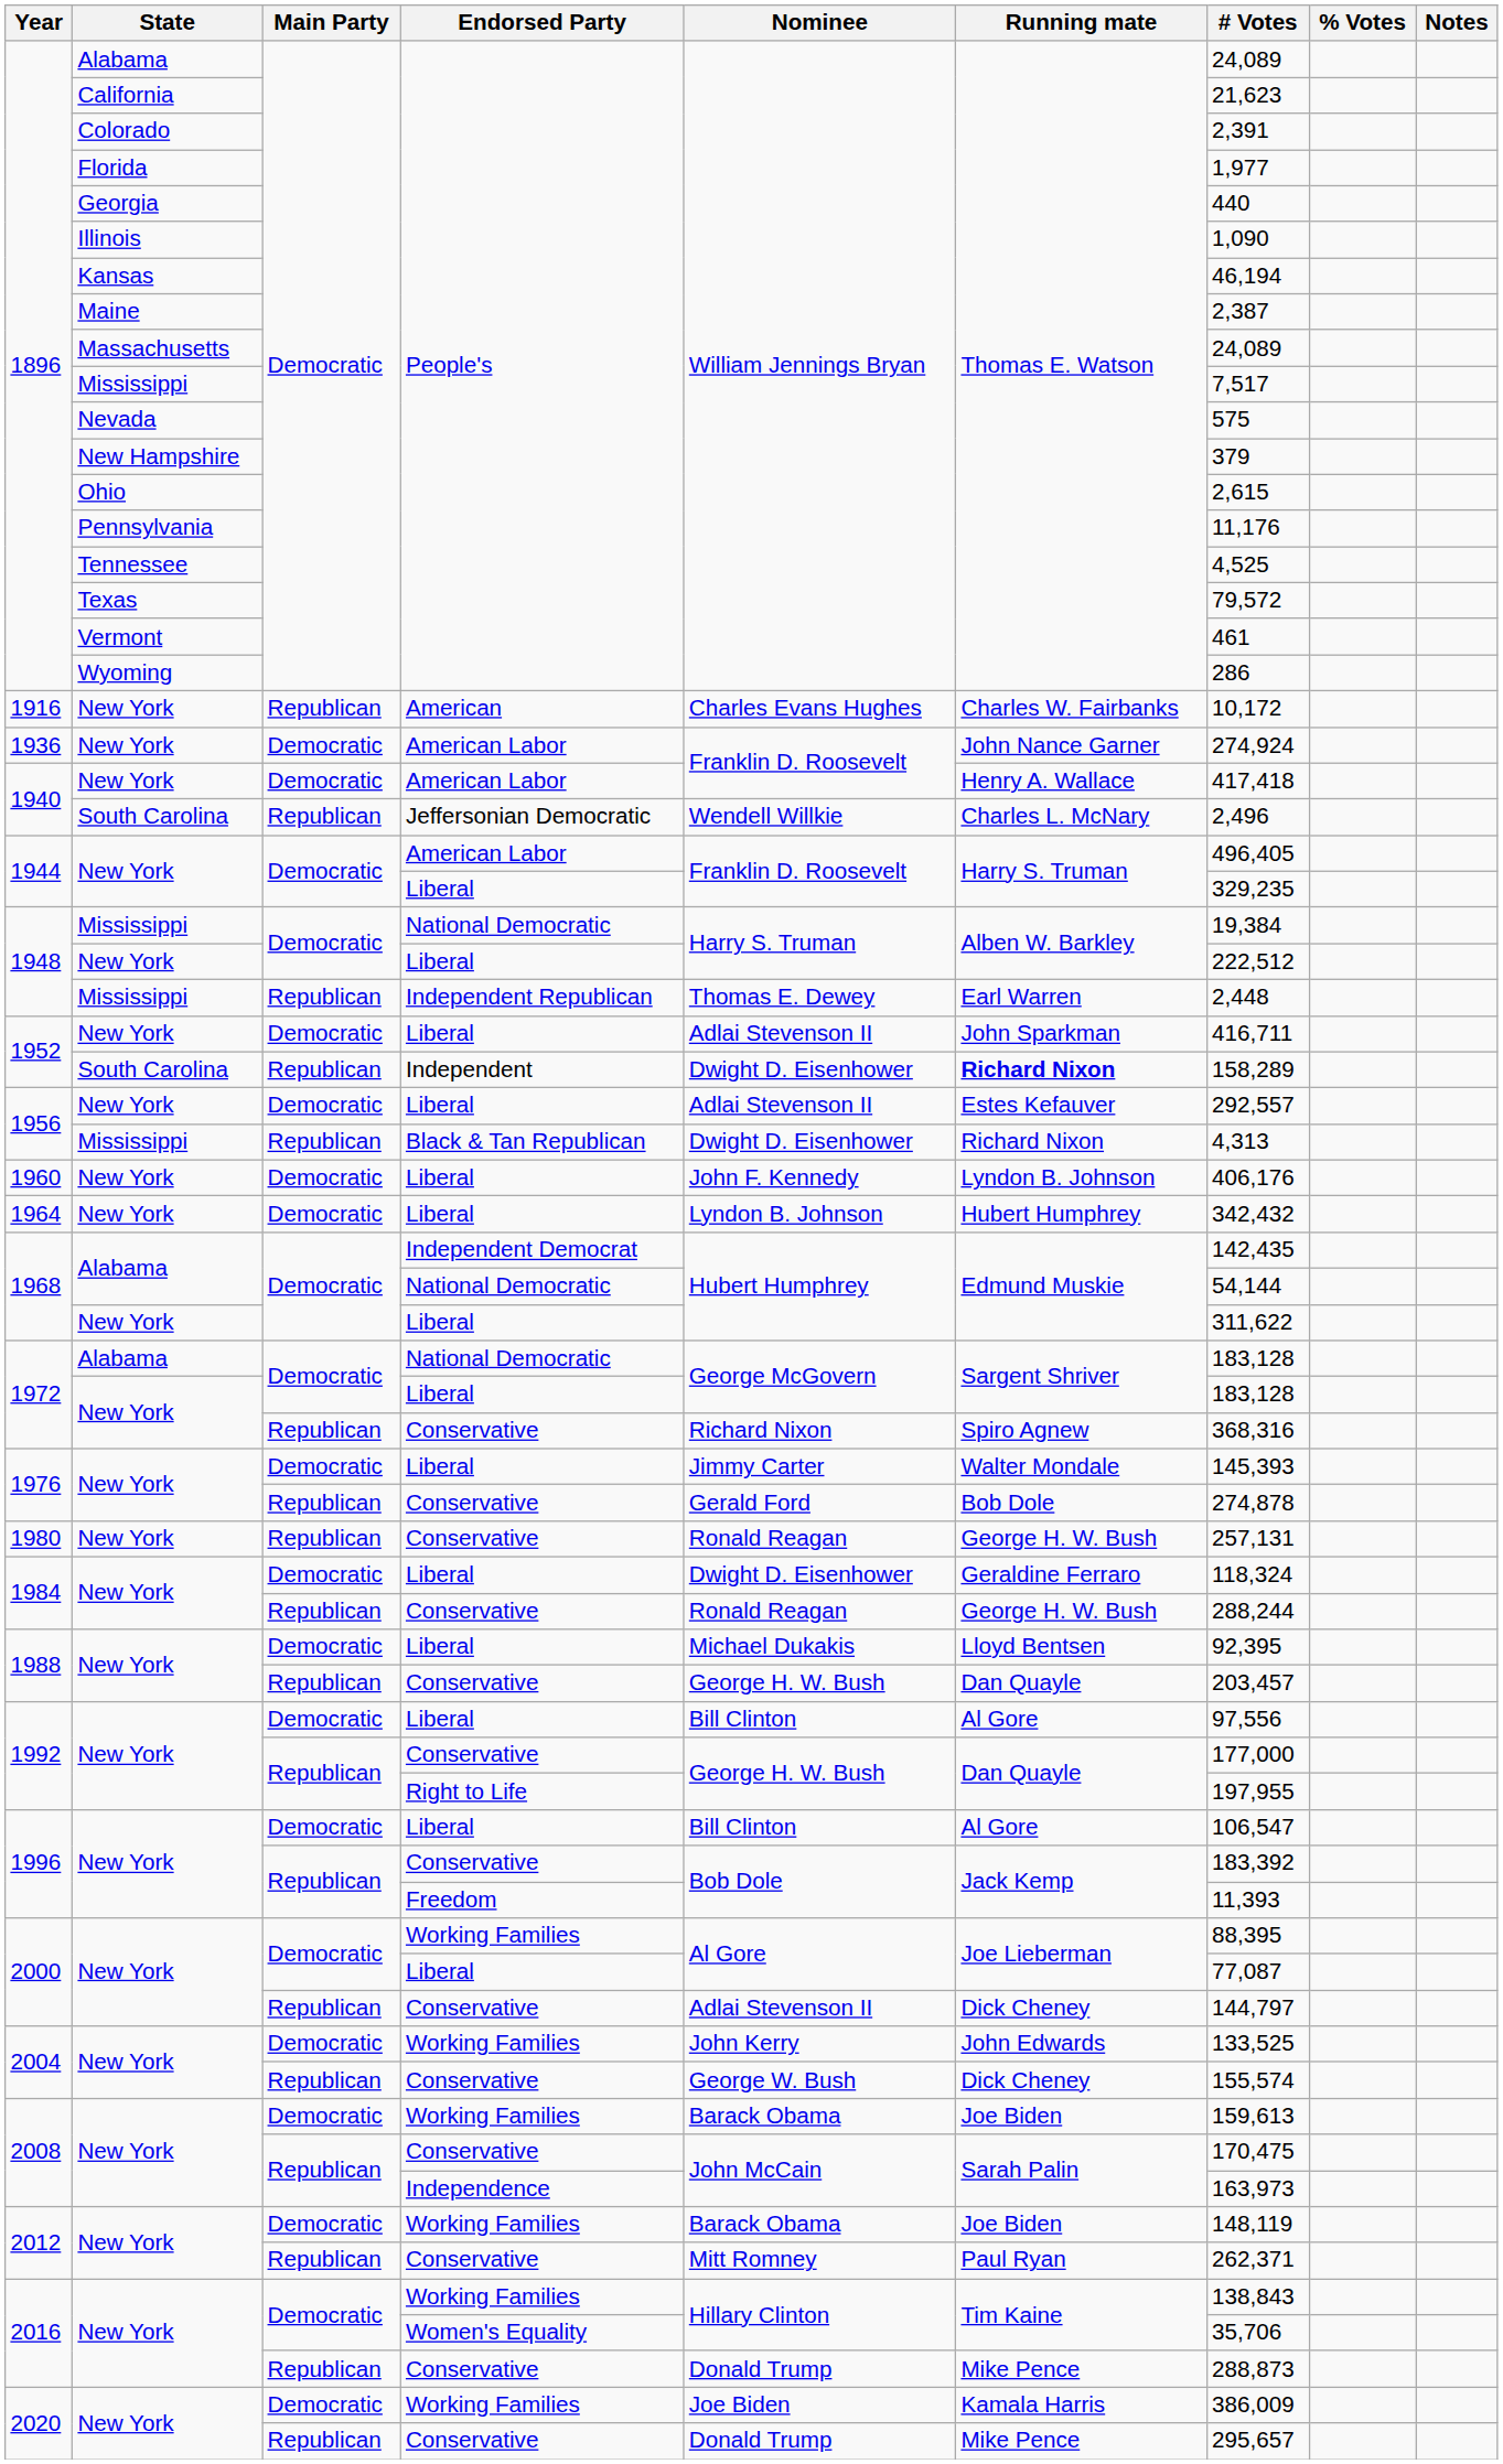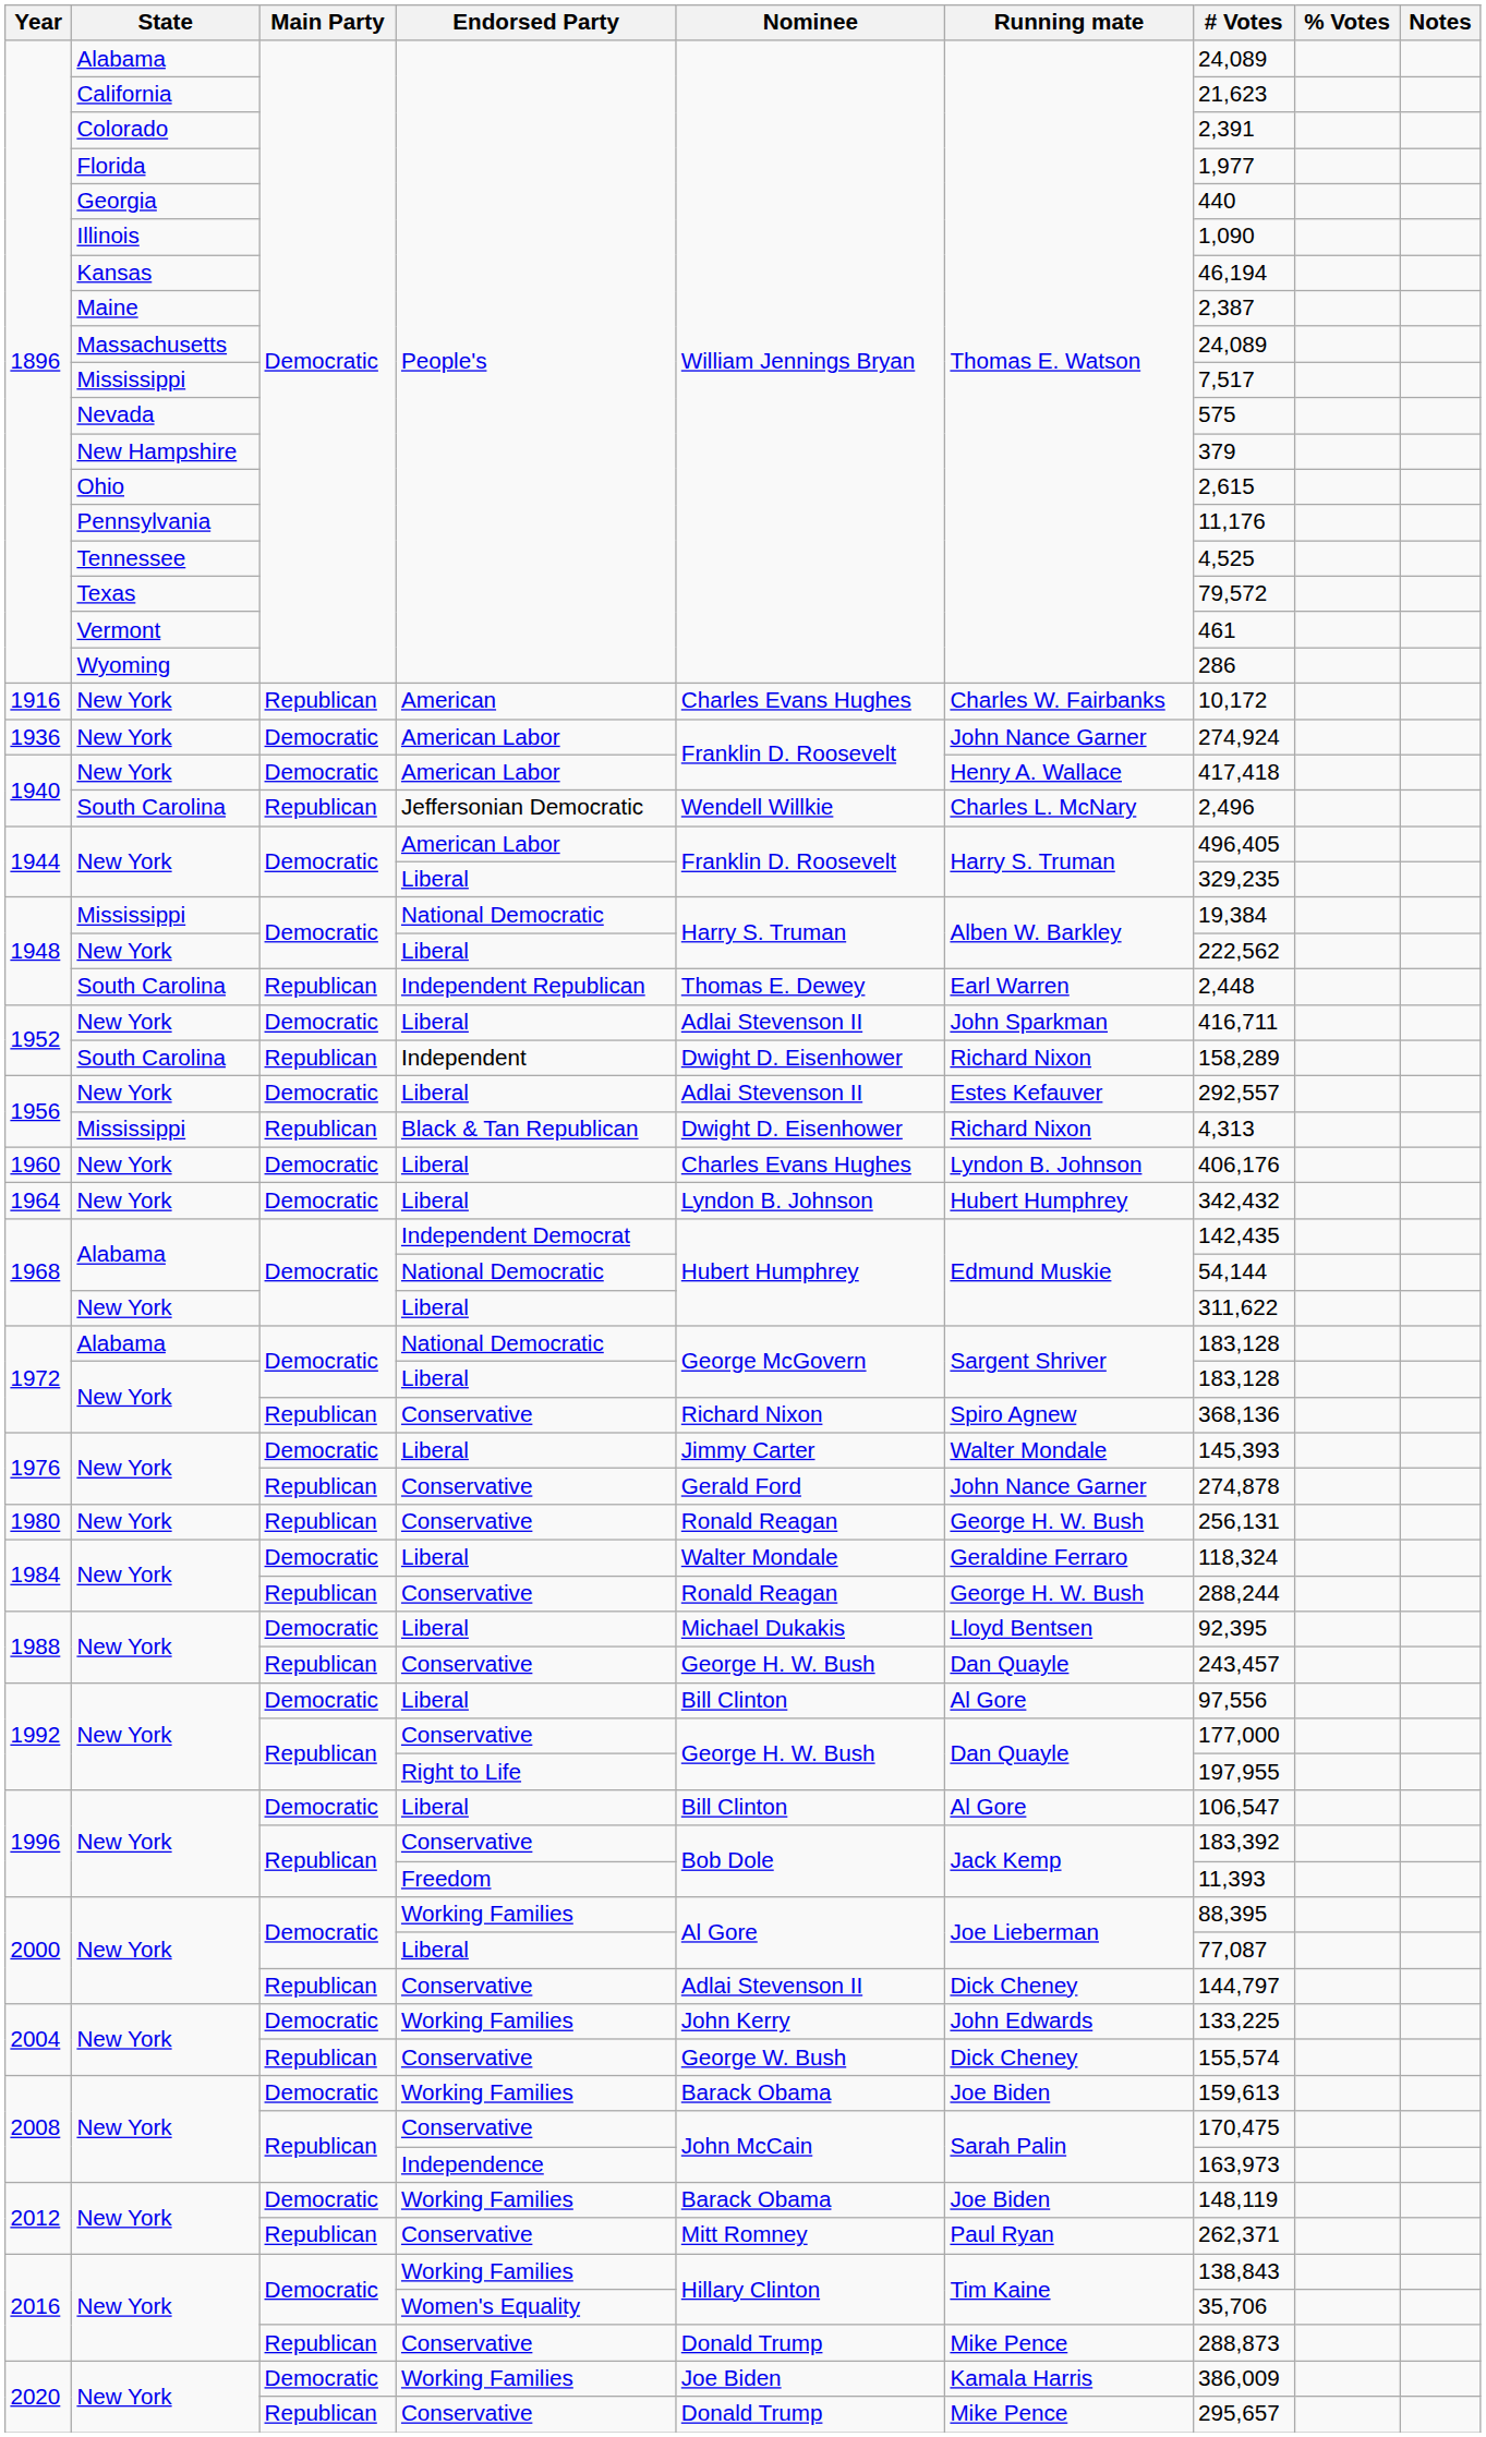1948 / Liberal | # Votes: 222,512 -> 222,562
1948 / Independent Republican | State: Mississippi -> South Carolina
1952 / Independent | Running mate: bold -> normal
1960 | Nominee: John F. Kennedy -> Charles Evans Hughes
1972 / Conservative | # Votes: 368,316 -> 368,136
1976 / Conservative | Running mate: Bob Dole -> John Nance Garner
1980 | # Votes: 257,131 -> 256,131
1984 / Liberal | Nominee: Dwight D. Eisenhower -> Walter Mondale
1988 / Conservative | # Votes: 203,457 -> 243,457
2004 / Working Families | # Votes: 133,525 -> 133,225
